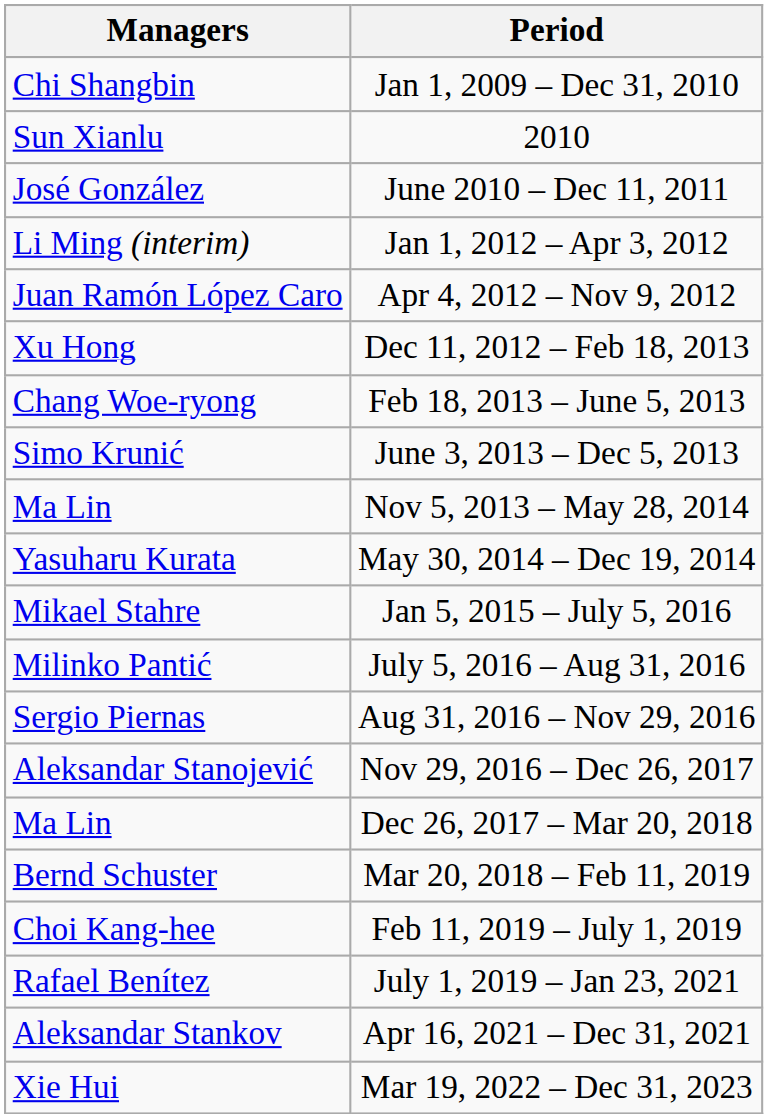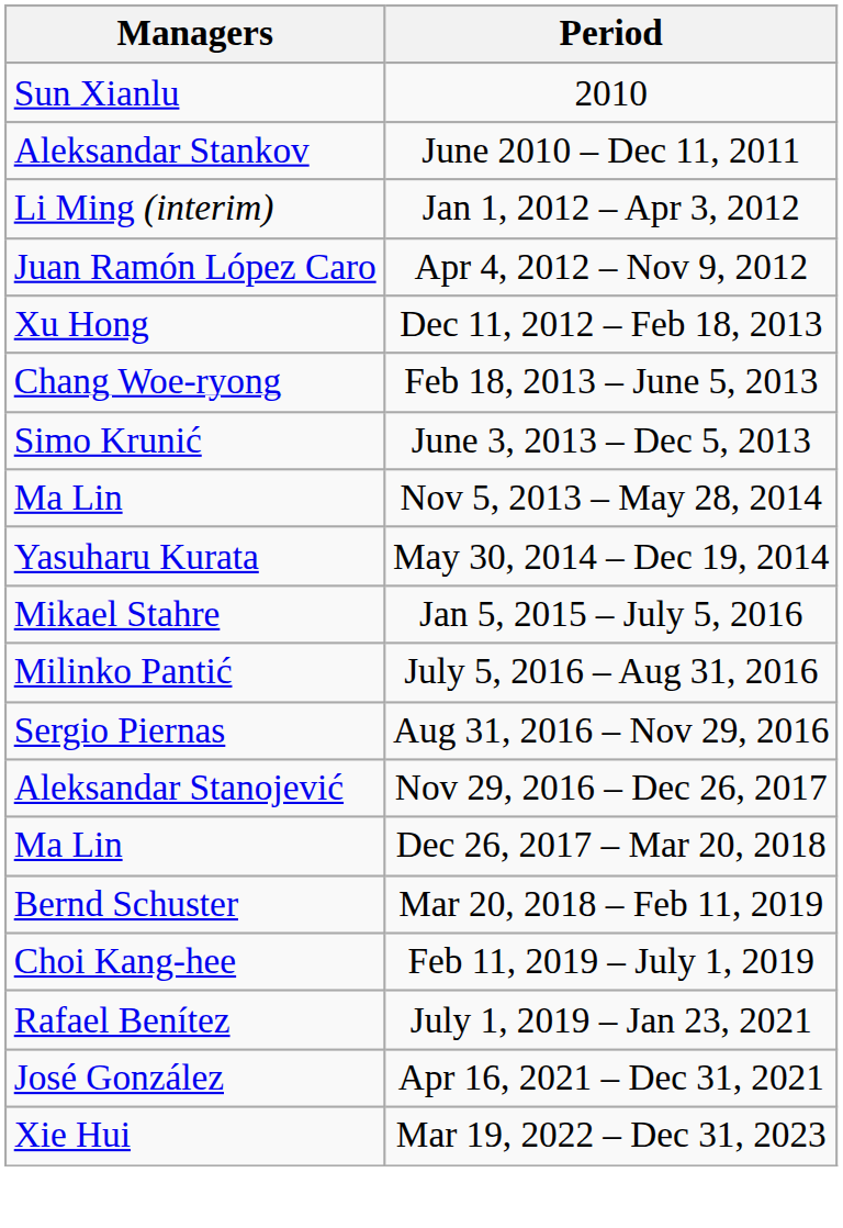- row: Chi Shangbin | Jan 1, 2009 – Dec 31, 2010
June 2010 – Dec 11, 2011 | Managers: José González -> Aleksandar Stankov
Apr 16, 2021 – Dec 31, 2021 | Managers: Aleksandar Stankov -> José González
